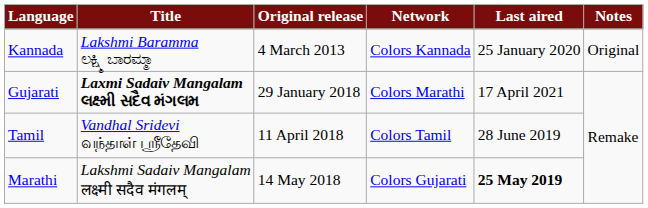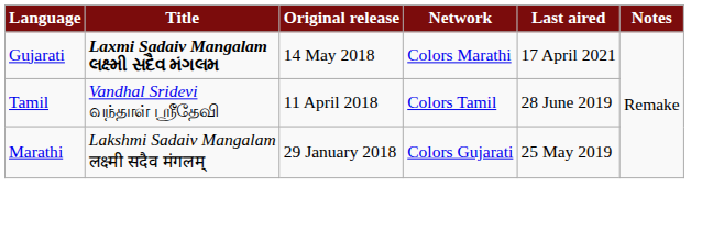- row: Kannada | Lakshmi Baramma ಲಕ್ಷ್ಮಿ ಬಾರಮ್ಮಾ | 4 March 2013 | Colors Kannada | 25 January 2020 | Original
Gujarati | Original release: 29 January 2018 -> 14 May 2018
Marathi | Original release: 14 May 2018 -> 29 January 2018
Marathi | Last aired: bold -> normal
